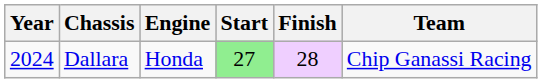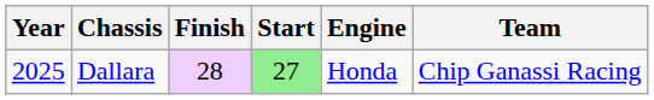columns swapped: Engine <-> Finish
Dallara | Year: 2024 -> 2025
